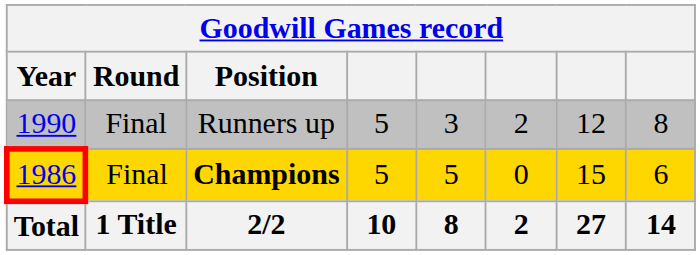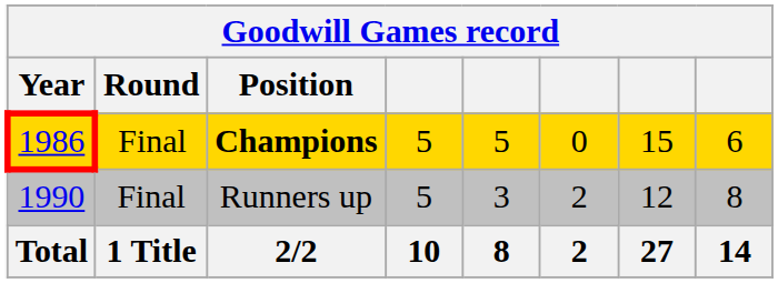rows swapped: Champions <-> Runners up
